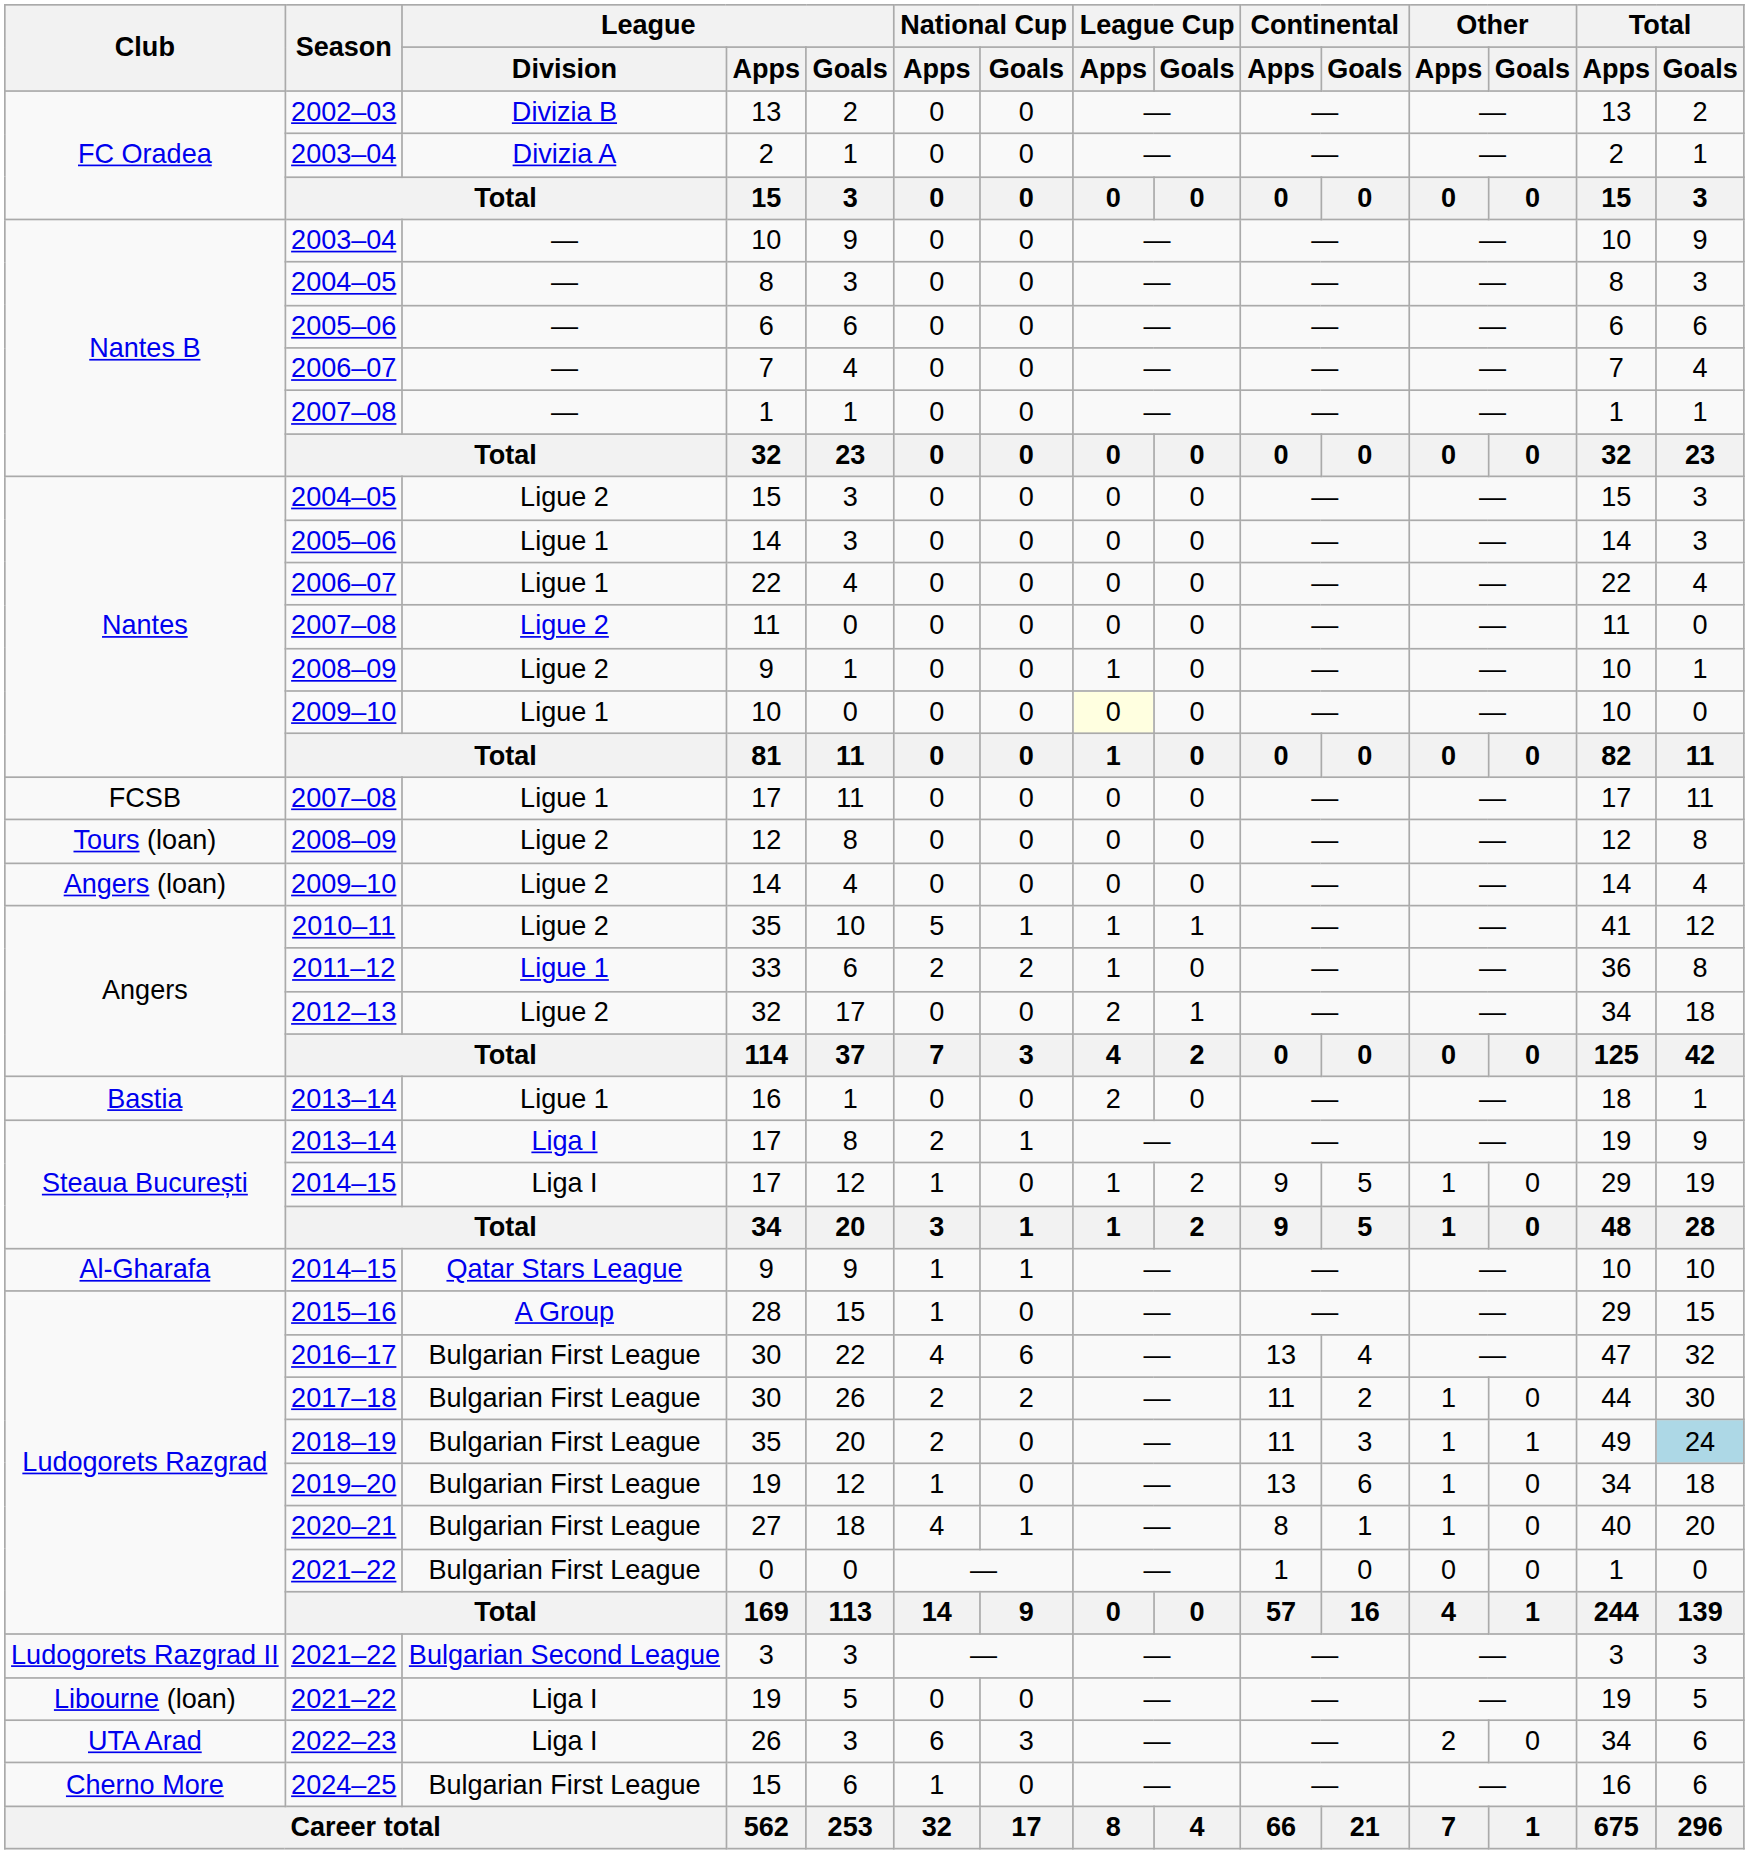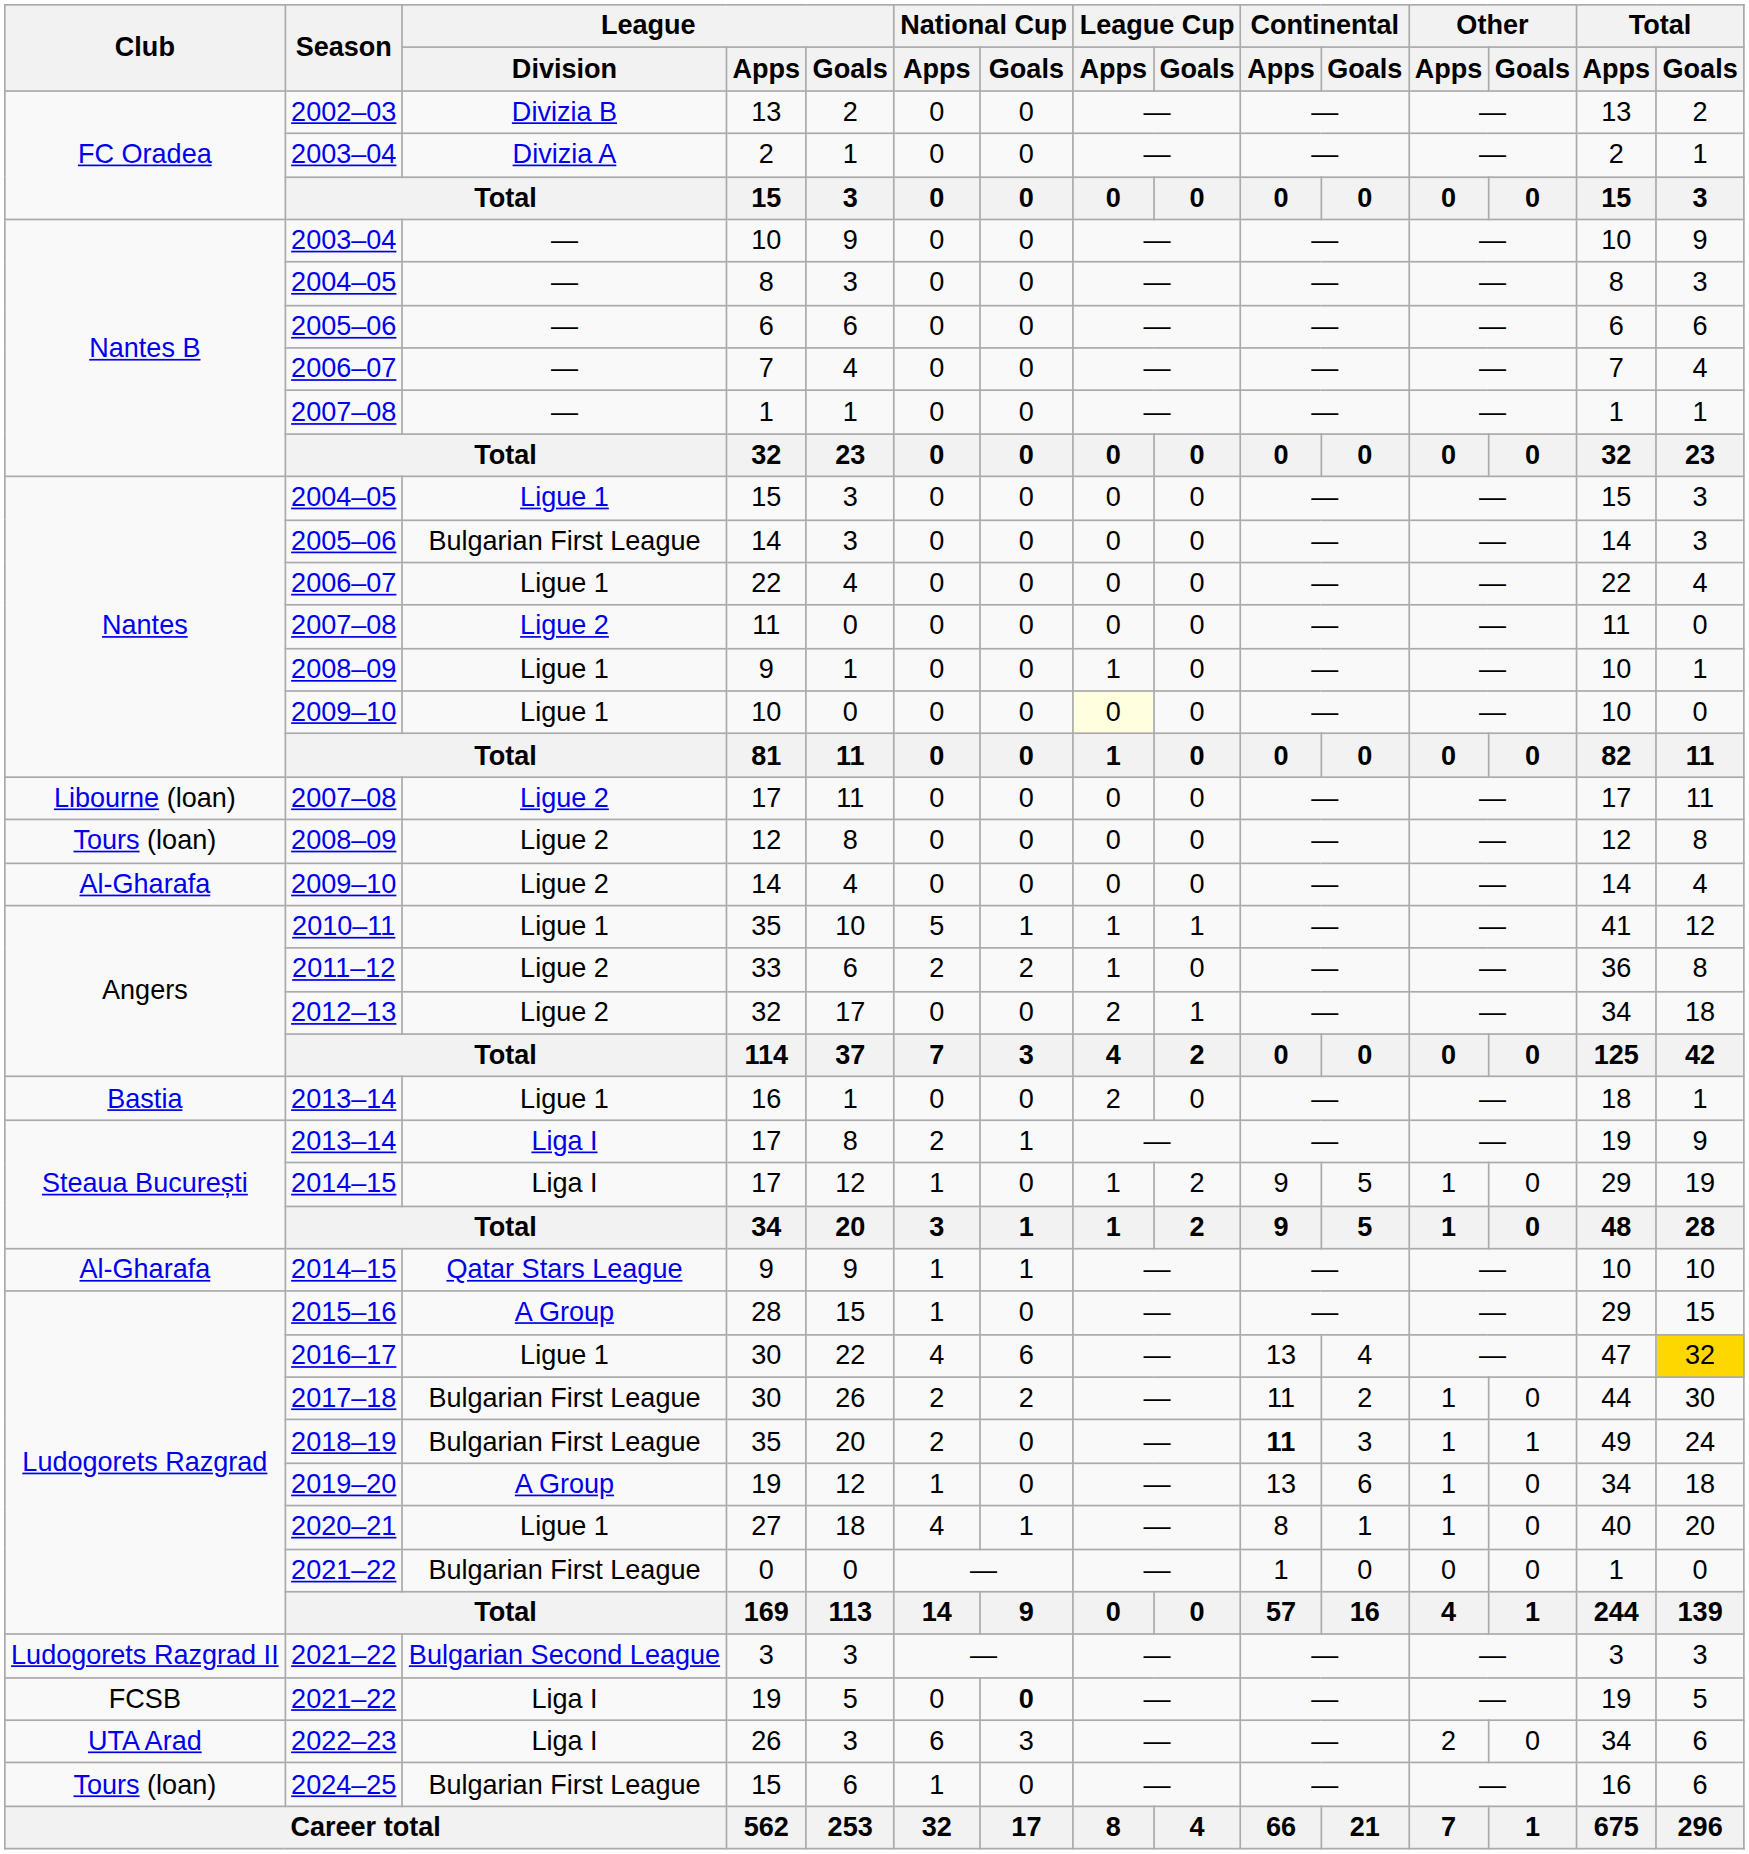2004–05 / 15 | League / Division: Ligue 2 -> Ligue 1
2005–06 / 14 | League / Division: Ligue 1 -> Bulgarian First League
2008–09 / 9 | League / Division: Ligue 2 -> Ligue 1
2007–08 / 17 | Club: FCSB -> Libourne (loan)
2007–08 / 17 | League / Division: Ligue 1 -> Ligue 2
2009–10 / 14 | Club: Angers (loan) -> Al-Gharafa
2010–11 / 35 | League / Division: Ligue 2 -> Ligue 1
33 | League / Division: Ligue 1 -> Ligue 2
2016–17 / 30 | League / Division: Bulgarian First League -> Ligue 1
2016–17 / 30 | Total / Goals: no background -> gold background
2018–19 / 35 | Continental / Apps: normal -> bold
2018–19 / 35 | Total / Goals: lightblue background -> no background
2019–20 / 19 | League / Division: Bulgarian First League -> A Group
27 | League / Division: Bulgarian First League -> Ligue 1
2021–22 / 19 | Club: Libourne (loan) -> FCSB
2021–22 / 19 | National Cup / Goals: normal -> bold
2024–25 / 15 | Club: Cherno More -> Tours (loan)
